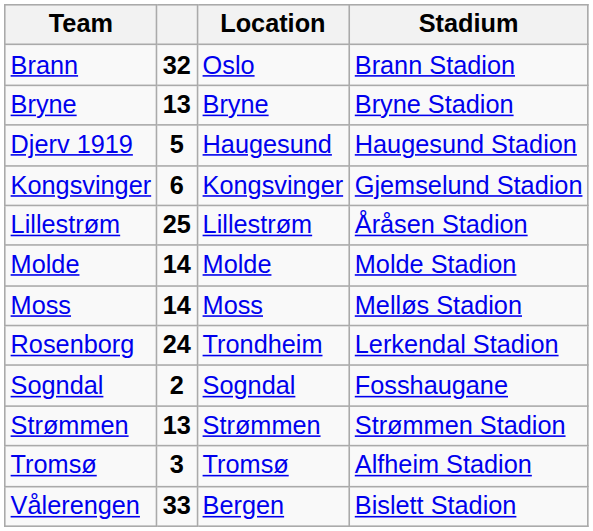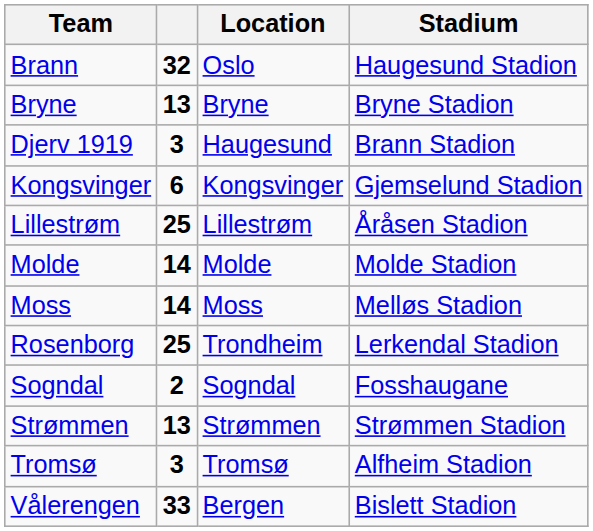Brann | Stadium: Brann Stadion -> Haugesund Stadion
Djerv 1919 | column 2: 5 -> 3
Djerv 1919 | Stadium: Haugesund Stadion -> Brann Stadion
Rosenborg | column 2: 24 -> 25
